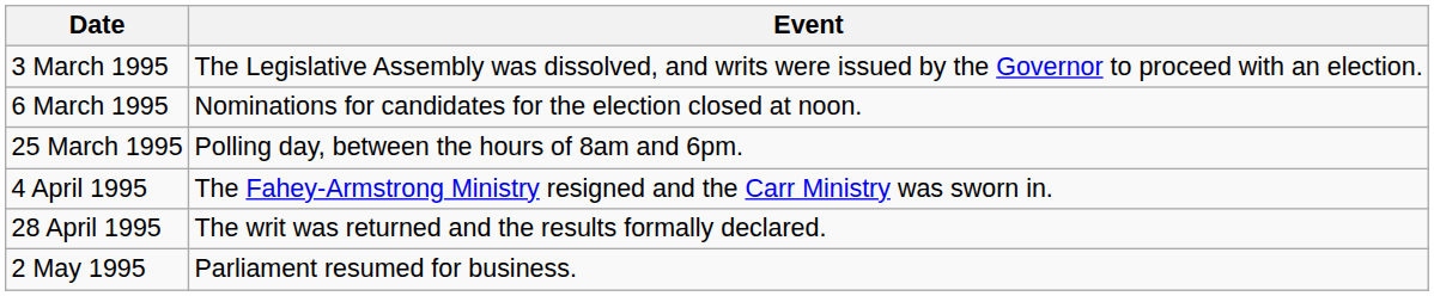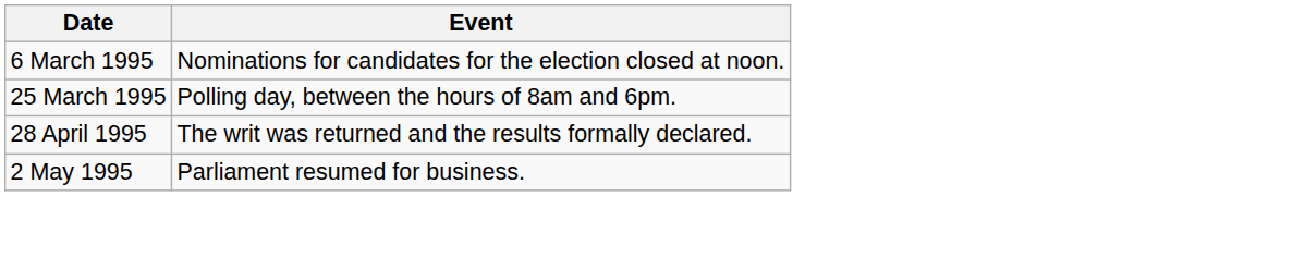- row: 3 March 1995 | The Legislative Assembly was dissolved, and writs were issued by the Governor to proceed with an election.
- row: 4 April 1995 | The Fahey-Armstrong Ministry resigned and the Carr Ministry was sworn in.
